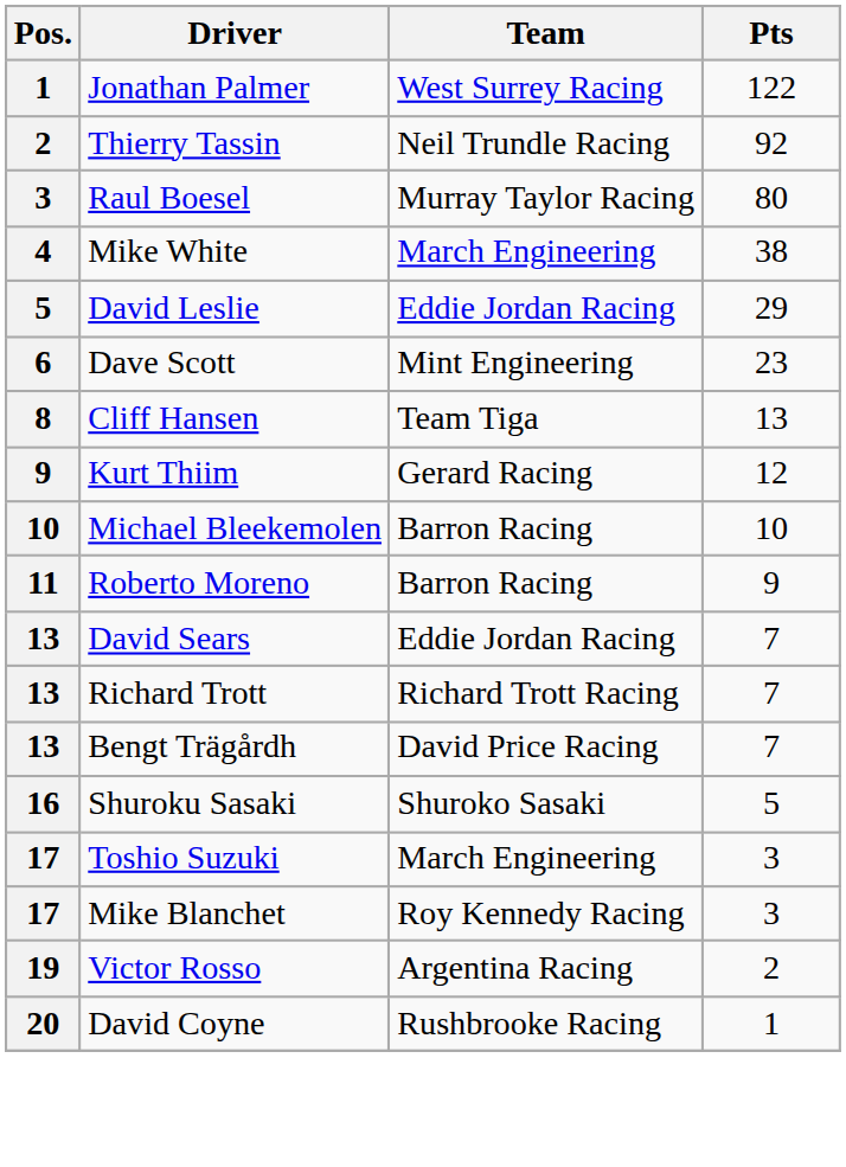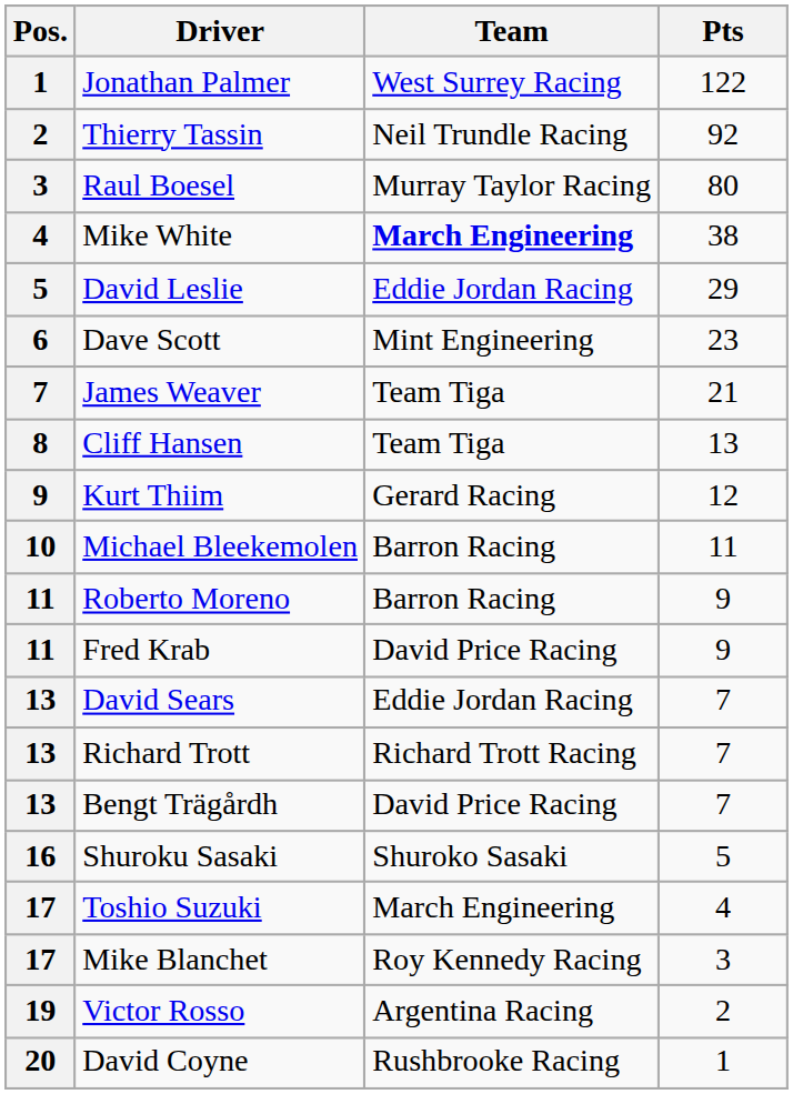Mike White | Team: normal -> bold
+ row: 7 | James Weaver | Team Tiga | 21
Michael Bleekemolen | Pts: 10 -> 11
+ row: 11 | Fred Krab | David Price Racing | 9
Toshio Suzuki | Pts: 3 -> 4
